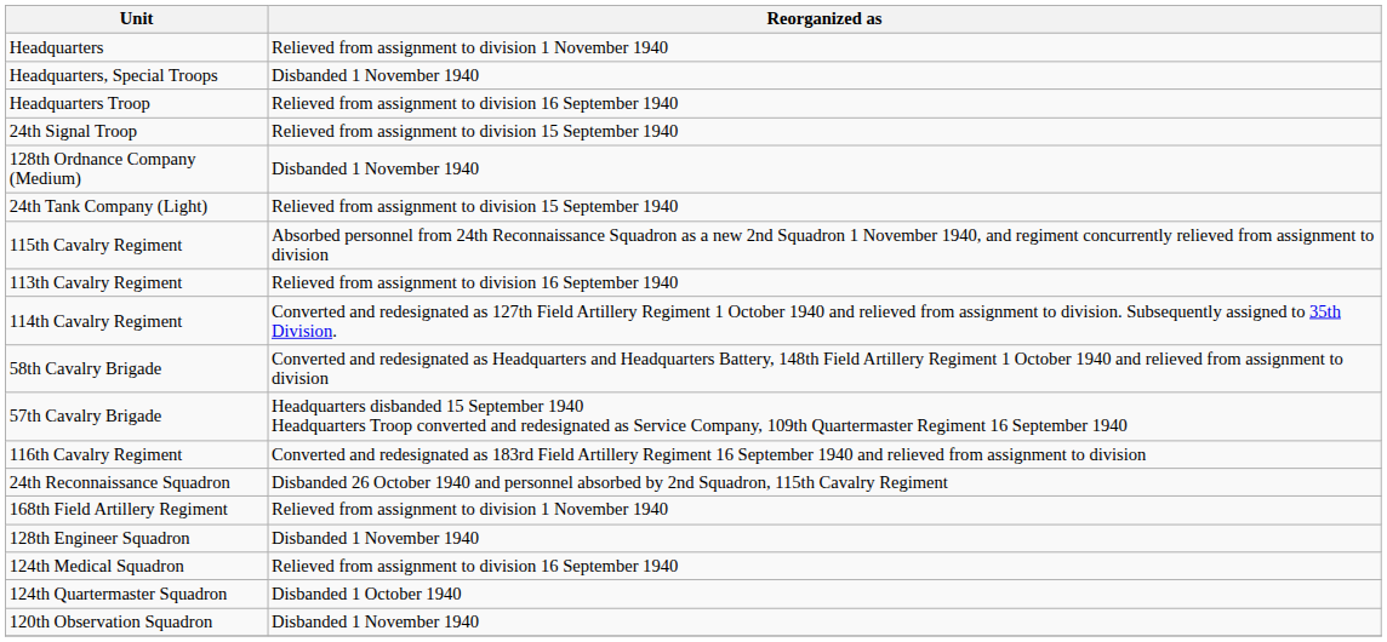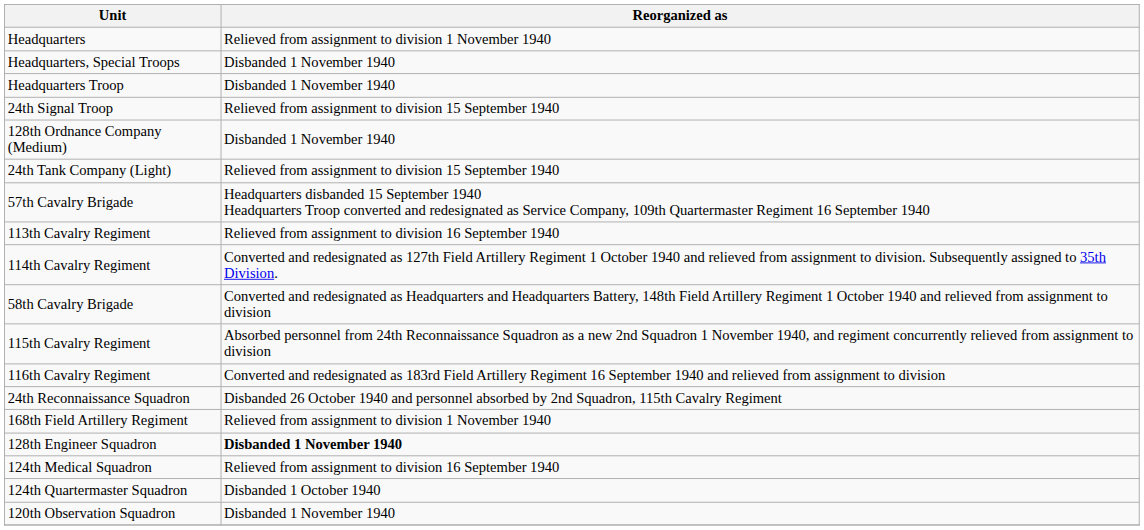Headquarters Troop | Reorganized as: Relieved from assignment to division 16 September 1940 -> Disbanded 1 November 1940
rows swapped: 57th Cavalry Brigade <-> 115th Cavalry Regiment
128th Engineer Squadron | Reorganized as: normal -> bold
